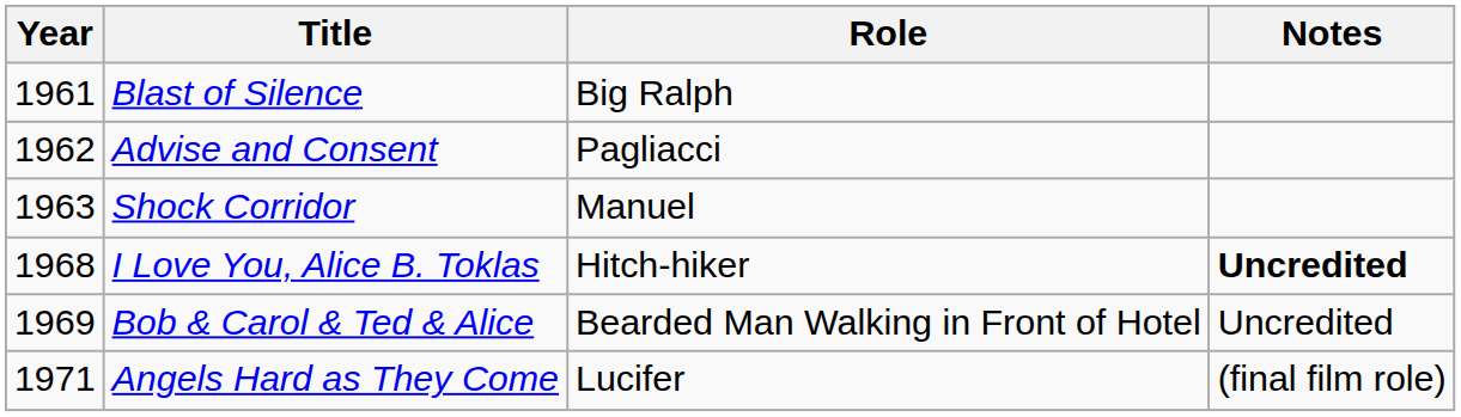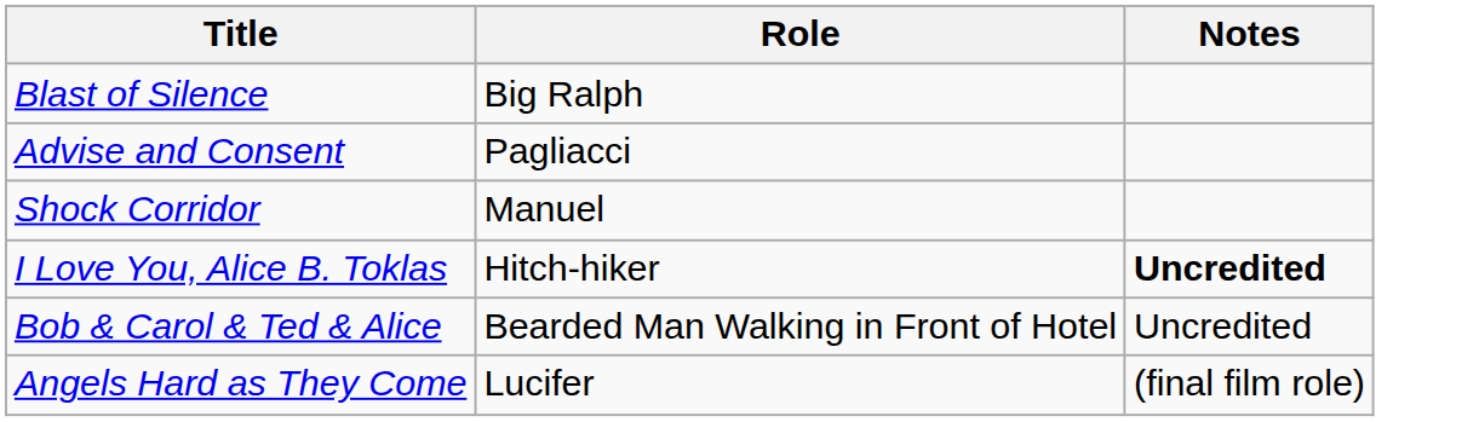- column: Year | 1961 | 1962 | 1963 | 1968 | 1969 | 1971
